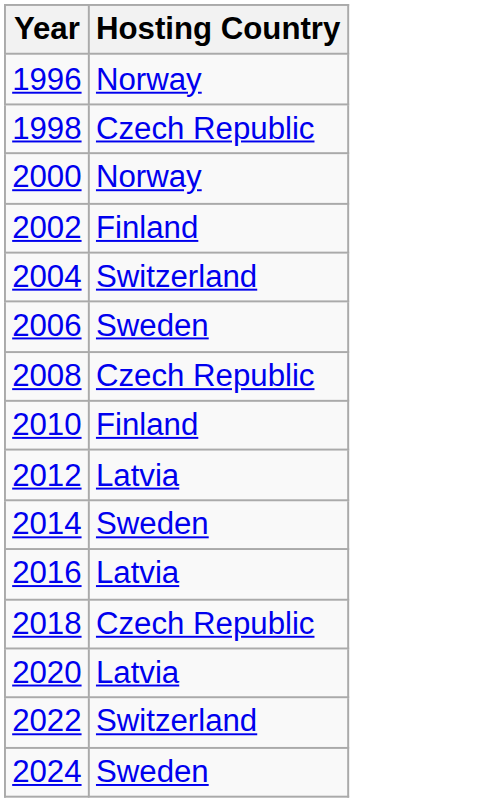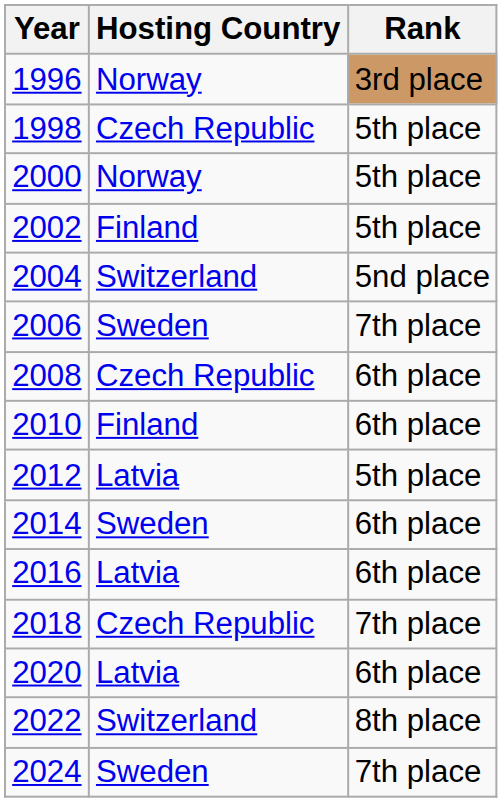+ column: Rank | 3rd place | 5th place | 5th place | 5th place | 5nd place | 7th place | 6th place | 6th place | 5th place | 6th place | 6th place | 7th place | 6th place | 8th place | 7th place
